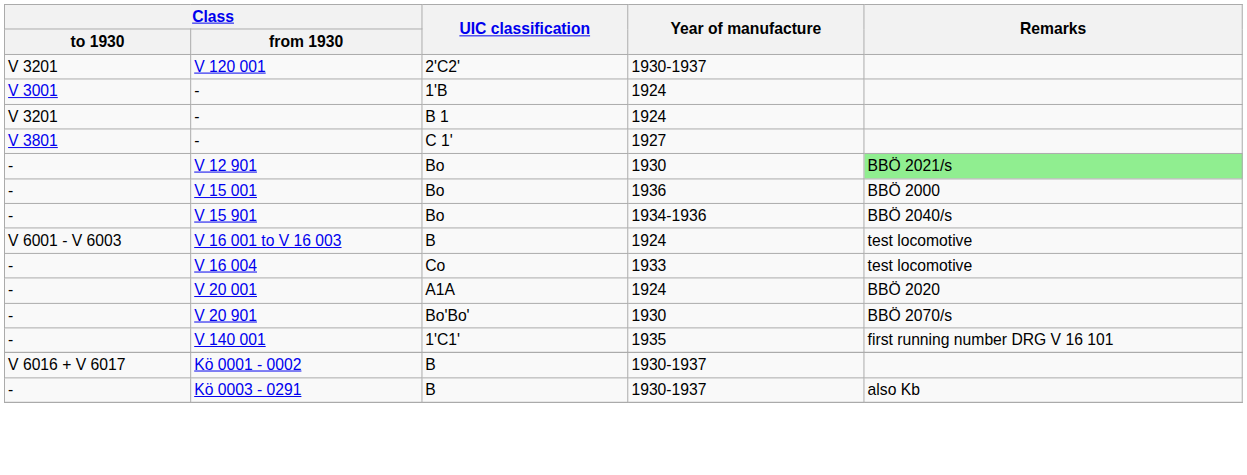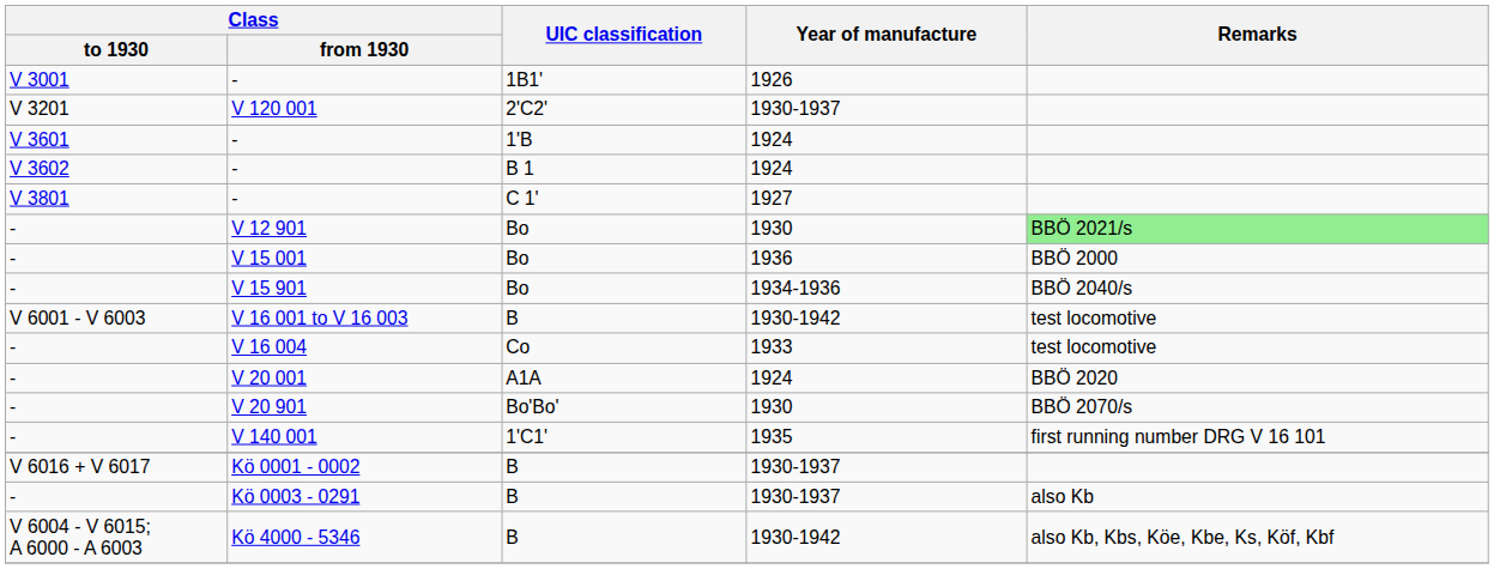+ row: V 3001 | - | 1B1' | 1926
- / 1'B | Class / to 1930: V 3001 -> V 3601
- / B 1 | Class / to 1930: V 3201 -> V 3602
V 16 001 to V 16 003 | Year of manufacture: 1924 -> 1930-1942
+ row: V 6004 - V 6015; A 6000 - A 6003 | Kö 4000 - 5346 | B | 1930-1942 | also Kb, Kbs, Köe, Kbe, Ks, Köf, Kbf
